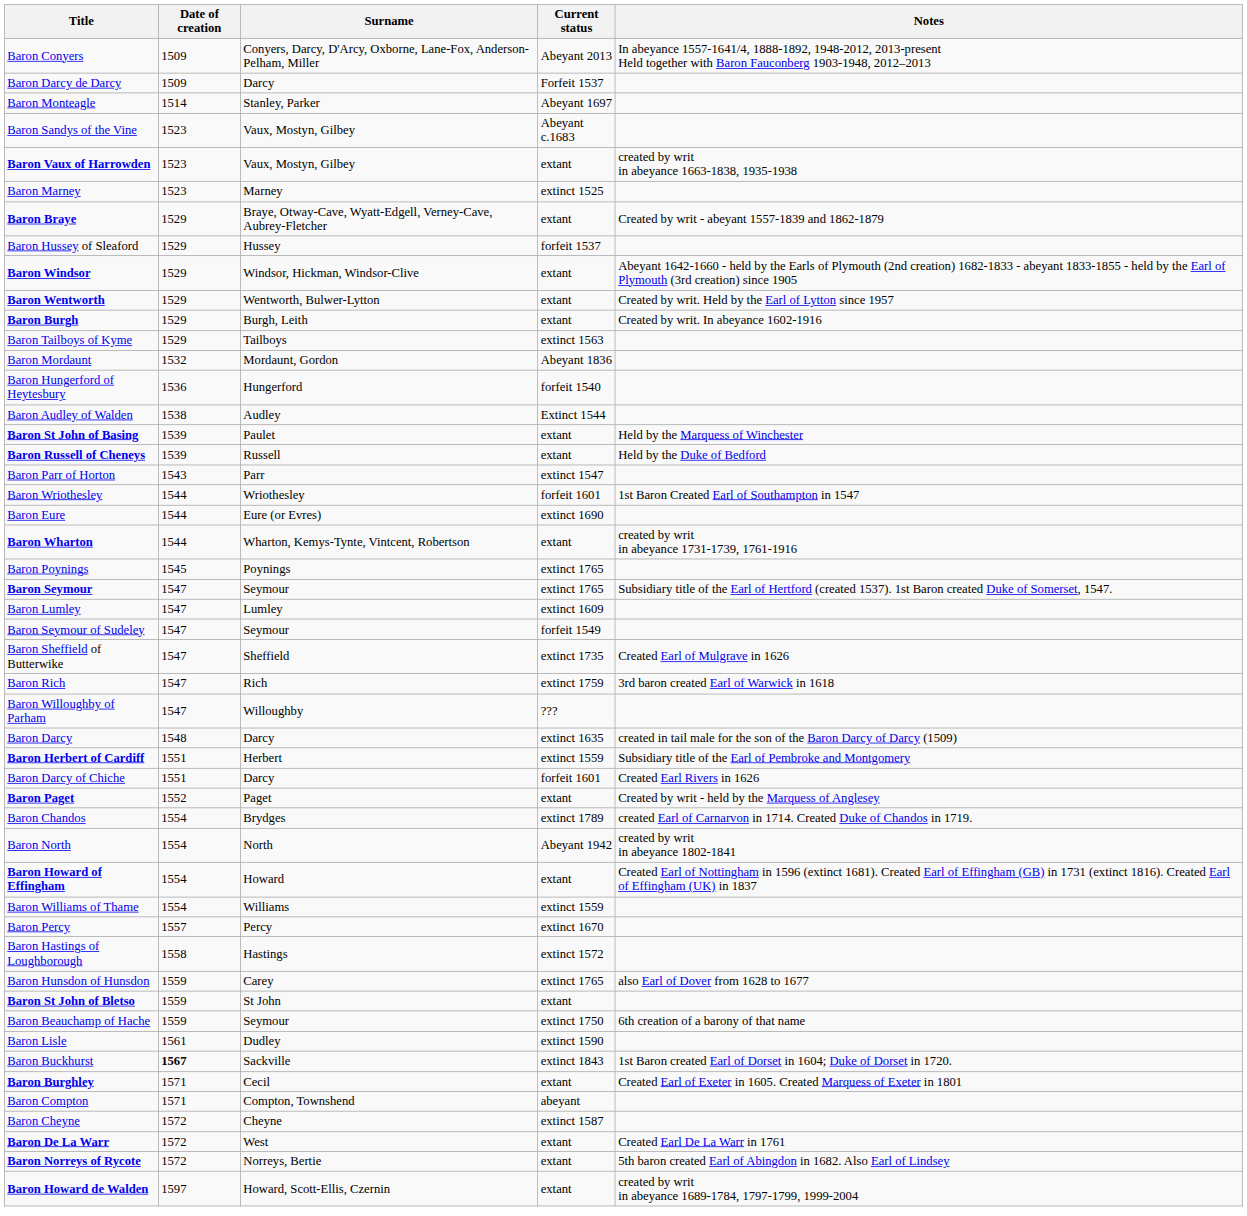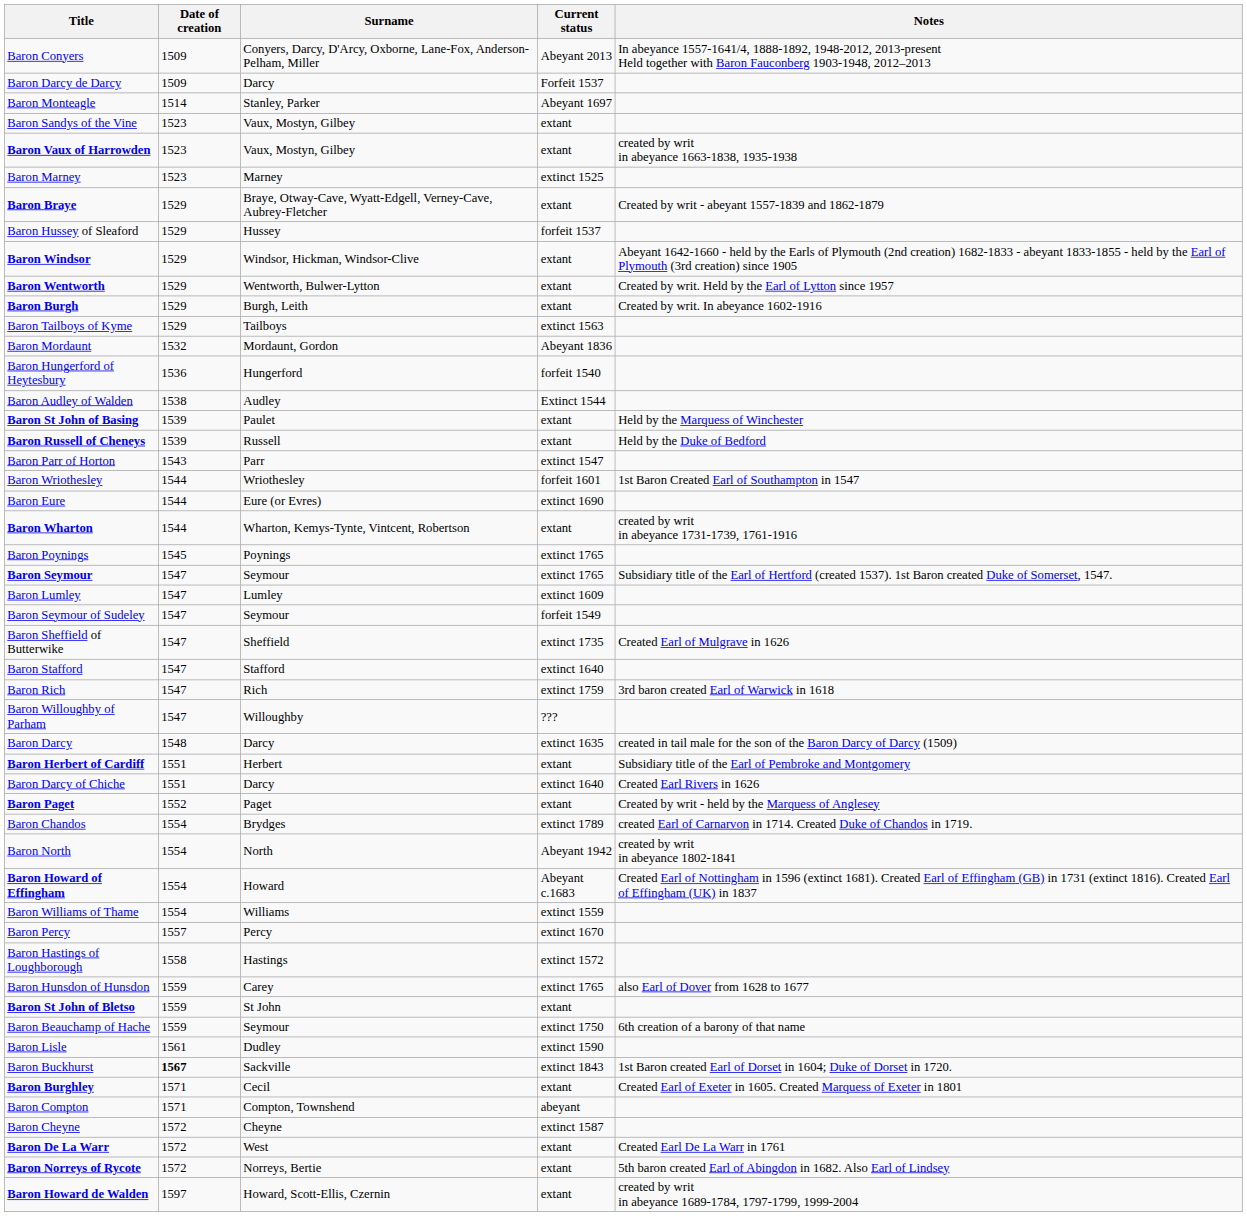Baron Sandys of the Vine | Current status: Abeyant c.1683 -> extant
+ row: Baron Stafford | 1547 | Stafford | extinct 1640
Baron Herbert of Cardiff | Current status: extinct 1559 -> extant
Baron Darcy of Chiche | Current status: forfeit 1601 -> extinct 1640
Baron Howard of Effingham | Current status: extant -> Abeyant c.1683
